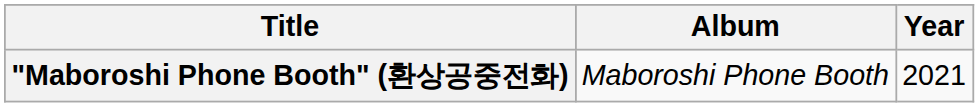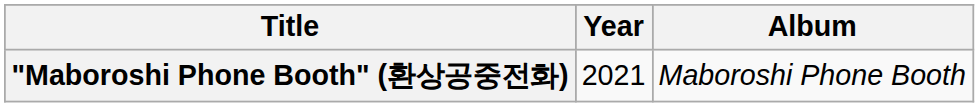columns swapped: Year <-> Album
